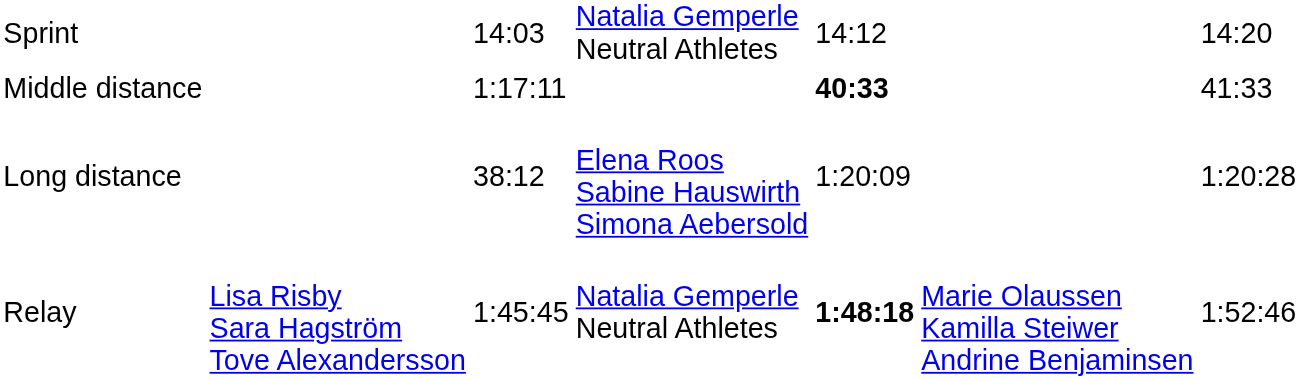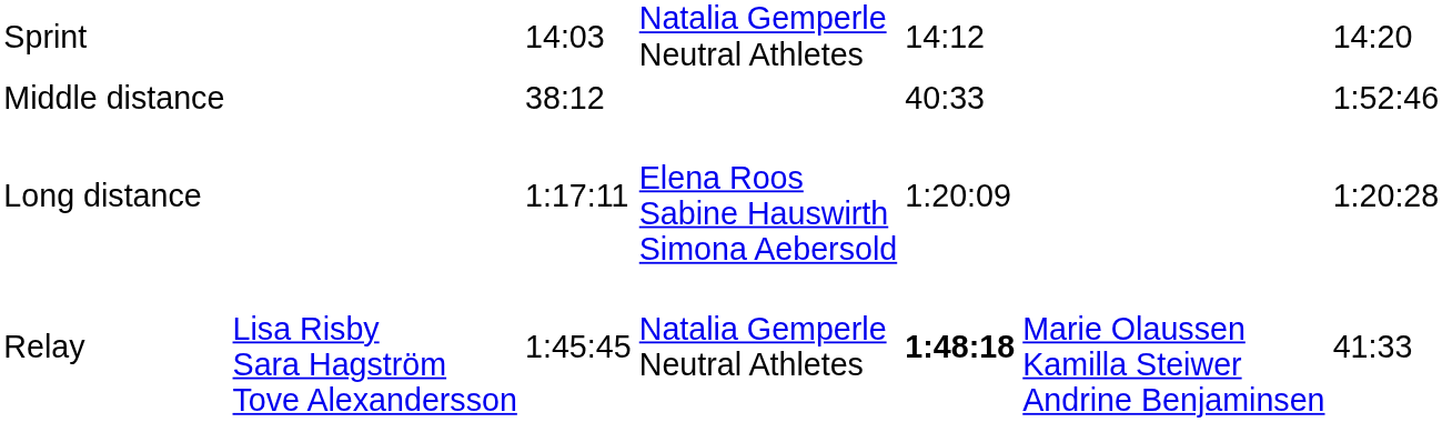Middle distance | column 3: 1:17:11 -> 38:12
Middle distance | column 5: bold -> normal
Middle distance | column 7: 41:33 -> 1:52:46
Long distance | column 3: 38:12 -> 1:17:11
Relay | column 7: 1:52:46 -> 41:33
